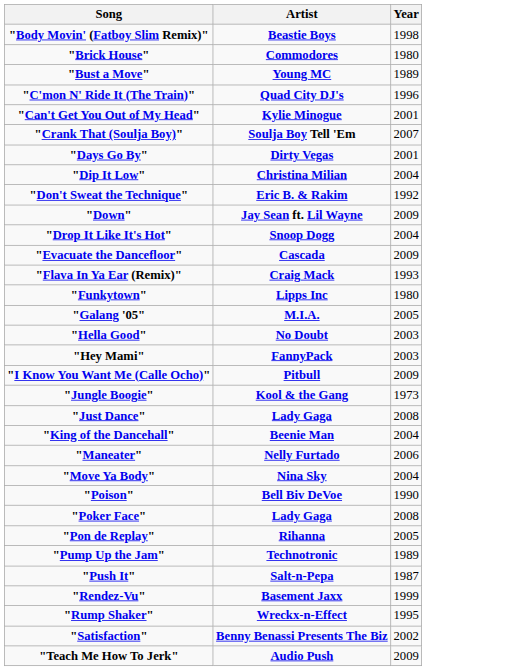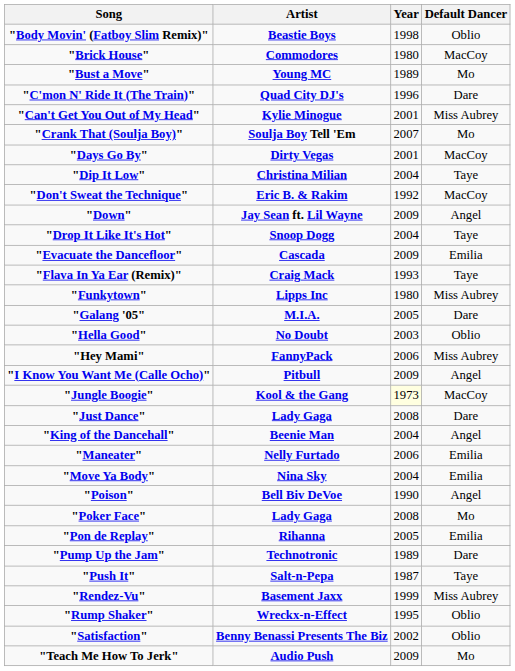+ column: Default Dancer | Oblio | MacCoy | Mo | Dare | Miss Aubrey | Mo | MacCoy | Taye | MacCoy | Angel | Taye | Emilia | Taye | Miss Aubrey | Dare | Oblio | Miss Aubrey | Angel | MacCoy | Dare | Angel | Emilia | Emilia | Angel | Mo | Emilia | Dare | Taye | Miss Aubrey | Oblio | Oblio | Mo
"Hey Mami" | Year: 2003 -> 2006
"Jungle Boogie" | Year: no background -> lightyellow background
